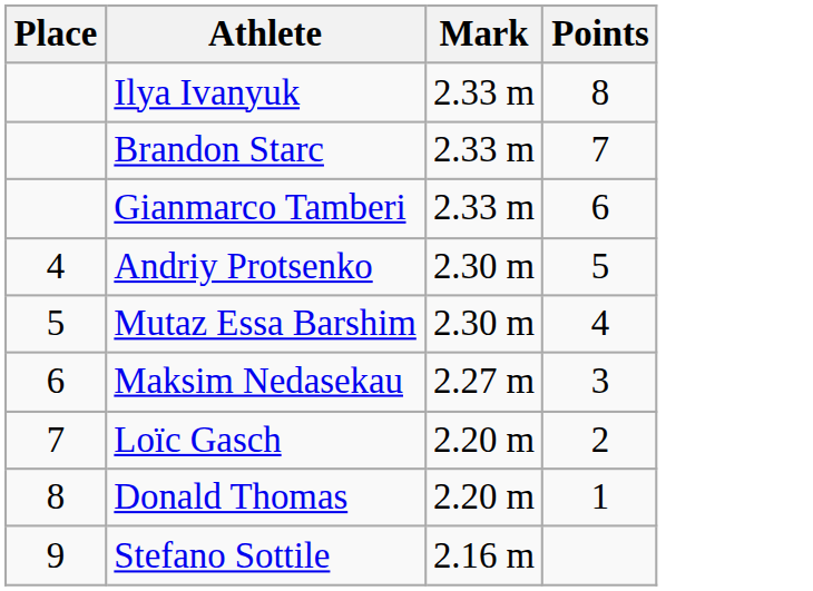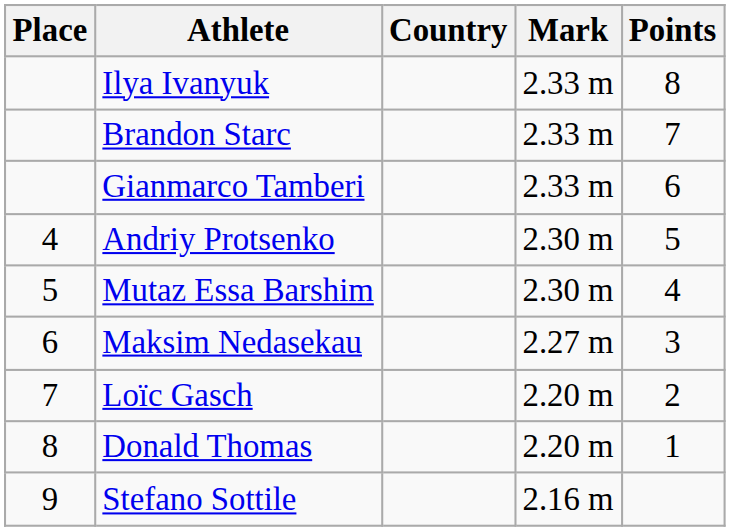+ column: Country
